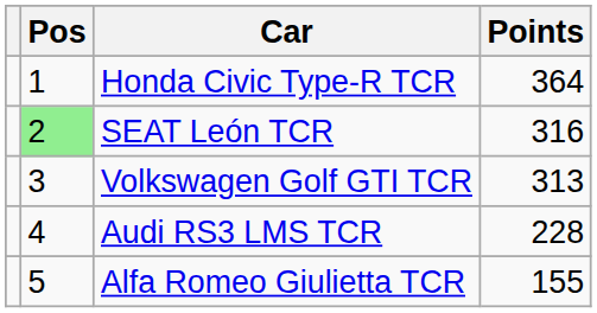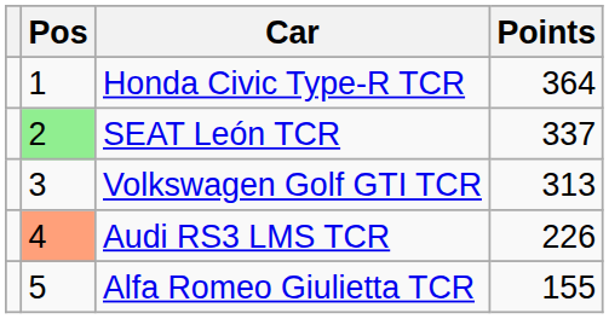SEAT León TCR | Points: 316 -> 337
Audi RS3 LMS TCR | Pos: no background -> lightsalmon background
Audi RS3 LMS TCR | Points: 228 -> 226
